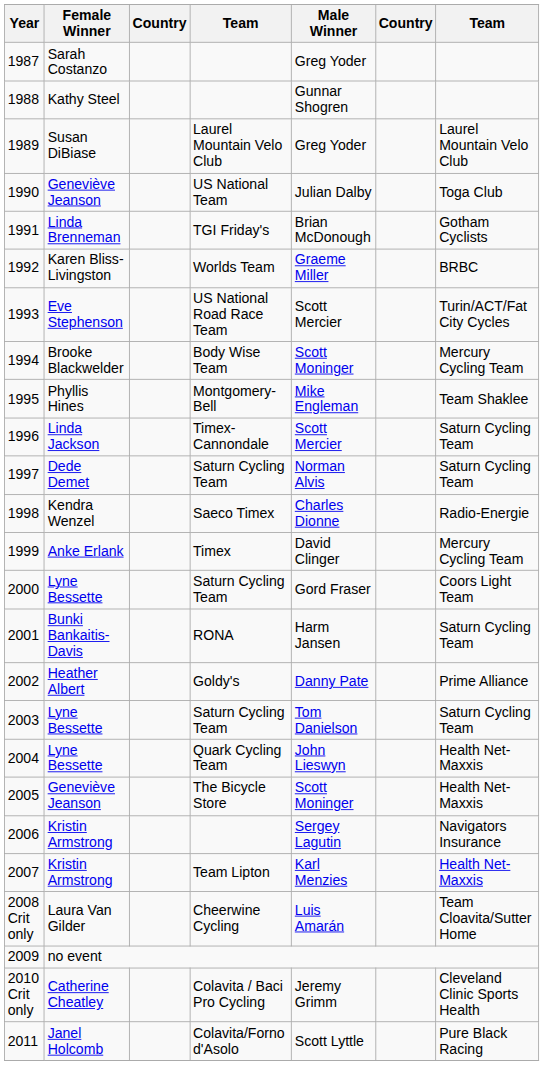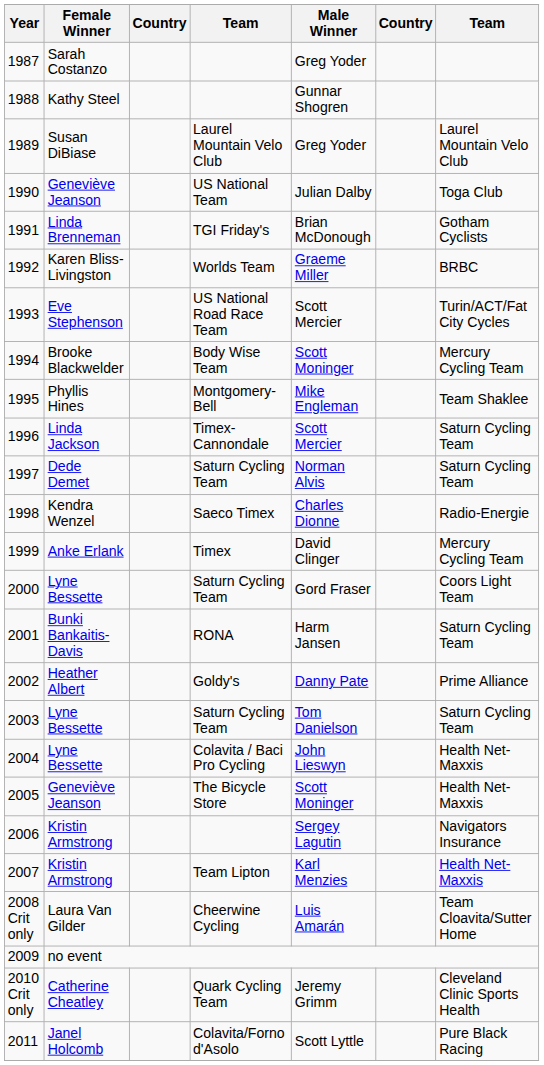2004 | column 4: Quark Cycling Team -> Colavita / Baci Pro Cycling
2010 Crit only | column 4: Colavita / Baci Pro Cycling -> Quark Cycling Team
